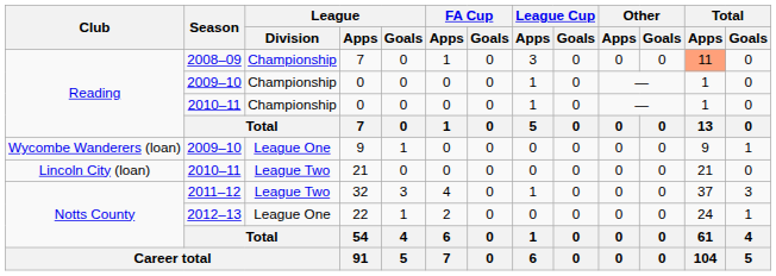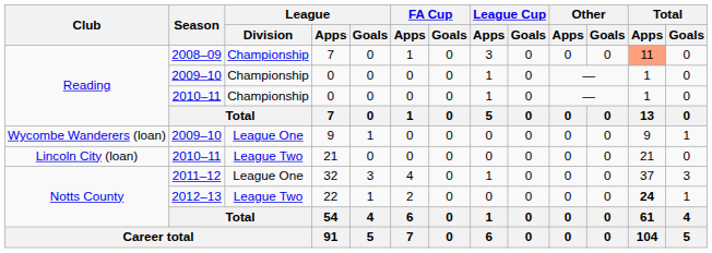32 | League / Division: League Two -> League One
22 | League / Division: League One -> League Two
22 | Total / Apps: normal -> bold
